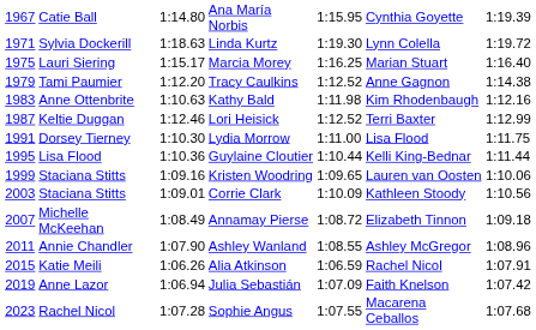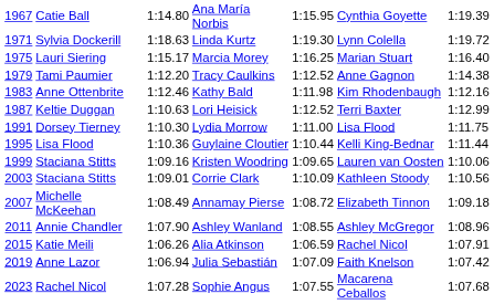Kathy Bald | column 3: 1:10.63 -> 1:12.46
Lori Heisick | column 3: 1:12.46 -> 1:10.63
